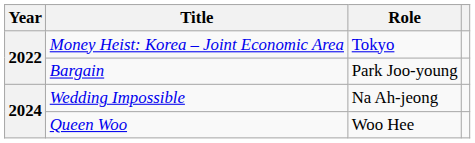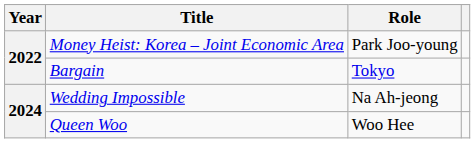Money Heist: Korea – Joint Economic Area | Role: Tokyo -> Park Joo-young
Bargain | Role: Park Joo-young -> Tokyo
